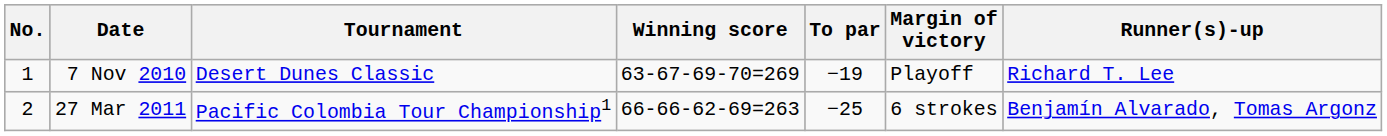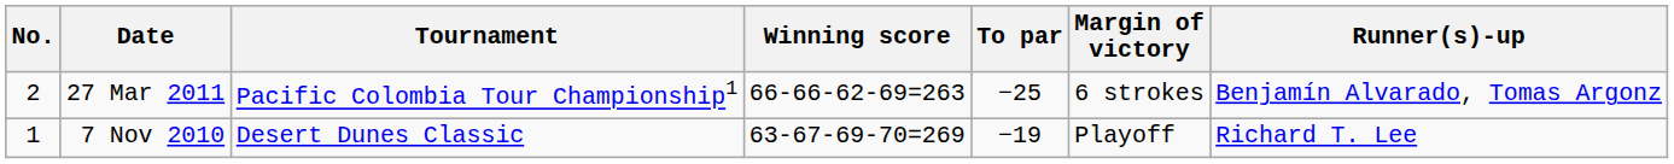rows swapped: 7 Nov 2010 <-> 27 Mar 2011
